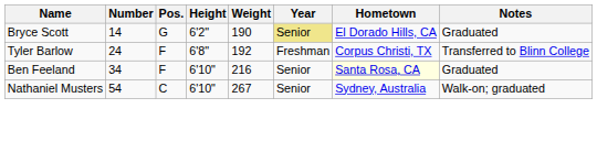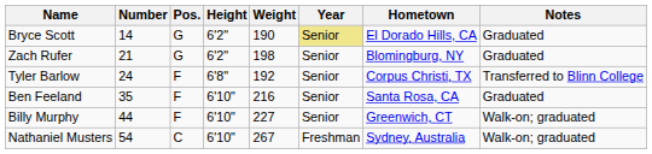+ row: Zach Rufer | 21 | G | 6'2" | 198 | Senior | Blomingburg, NY | Graduated
Tyler Barlow | Year: Freshman -> Senior
Ben Feeland | Number: 34 -> 35
Ben Feeland | Hometown: lightyellow background -> no background
+ row: Billy Murphy | 44 | F | 6'10" | 227 | Senior | Greenwich, CT | Walk-on; graduated
Nathaniel Musters | Year: Senior -> Freshman
